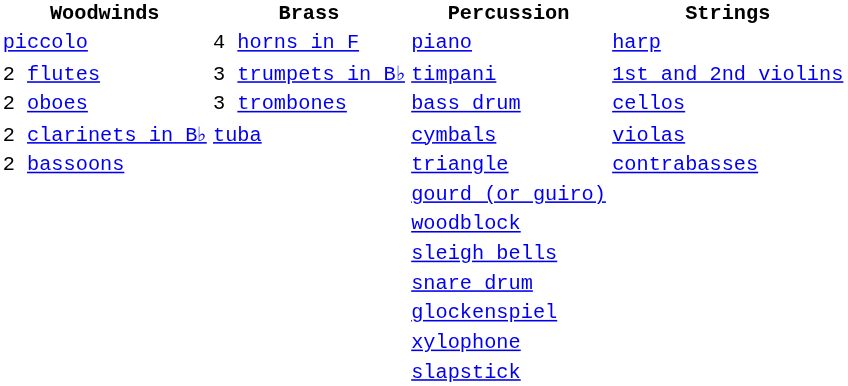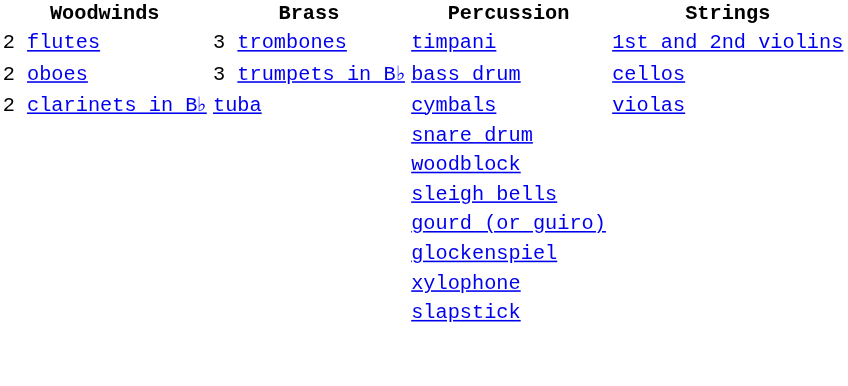- row: piccolo | 4 horns in F | piano | harp
timpani | Brass: 3 trumpets in B♭ -> 3 trombones
bass drum | Brass: 3 trombones -> 3 trumpets in B♭
- row: 2 bassoons | triangle | contrabasses
rows swapped: snare drum <-> gourd (or guiro)
